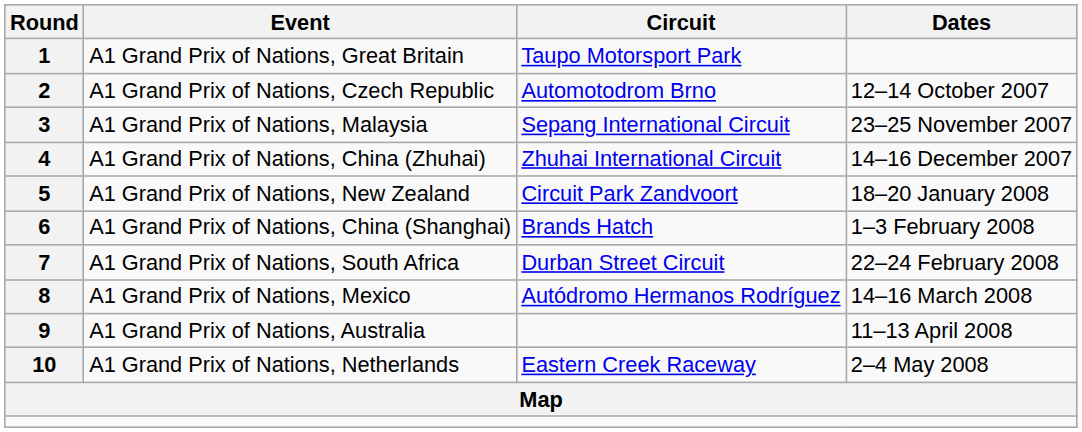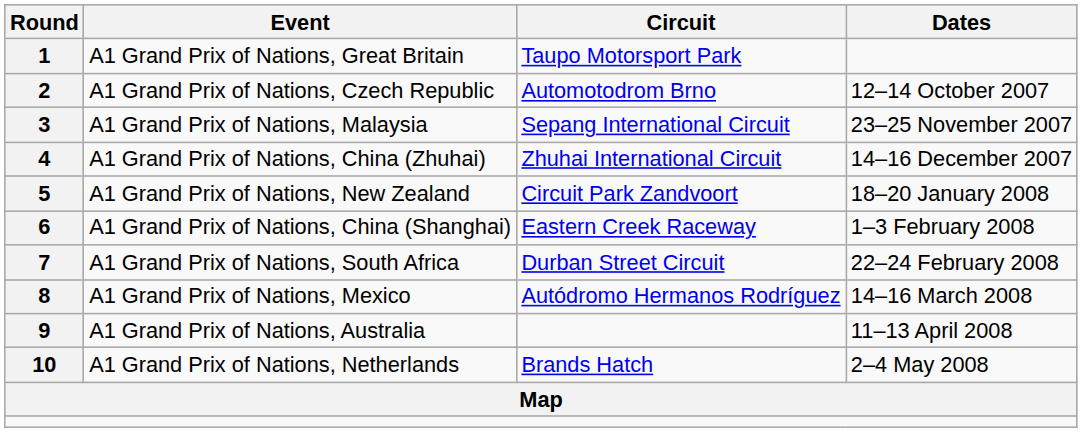6 | Circuit: Brands Hatch -> Eastern Creek Raceway
10 | Circuit: Eastern Creek Raceway -> Brands Hatch
